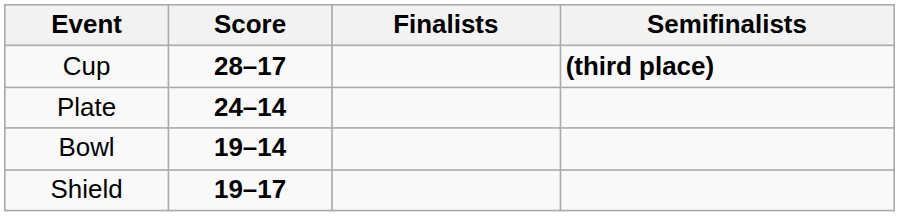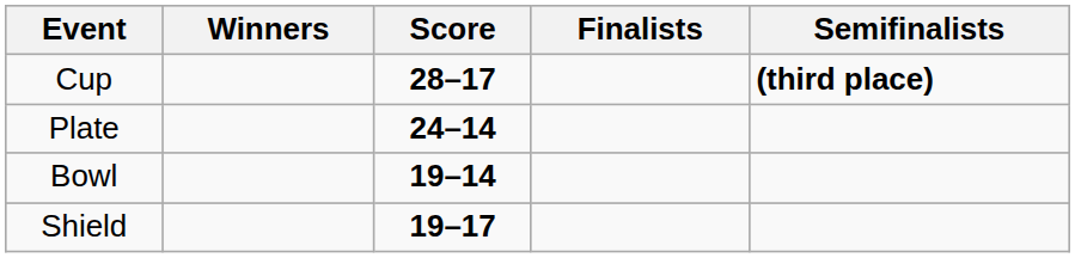+ column: Winners
